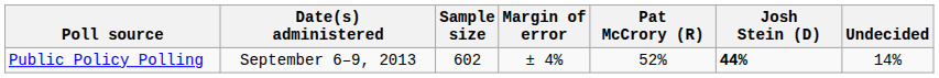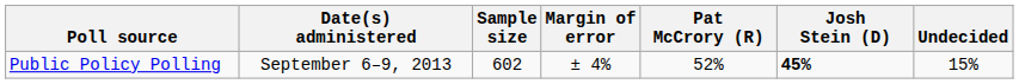Public Policy Polling | Josh Stein (D): 44% -> 45%
Public Policy Polling | Undecided: 14% -> 15%
